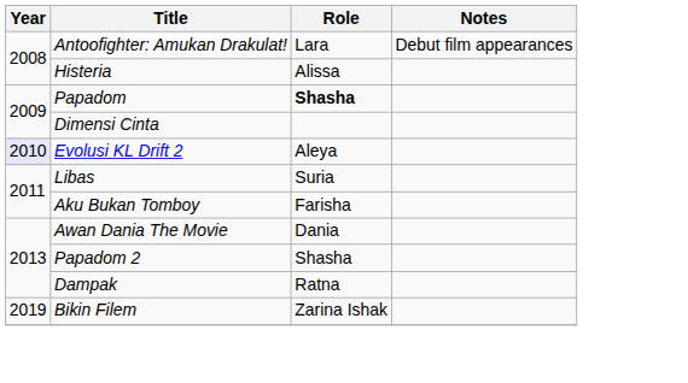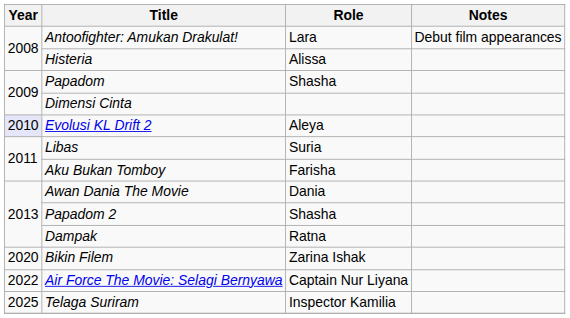Papadom | Role: bold -> normal
Bikin Filem | Year: 2019 -> 2020
+ row: 2022 | Air Force The Movie: Selagi Bernyawa | Captain Nur Liyana
+ row: 2025 | Telaga Suriram | Inspector Kamilia
